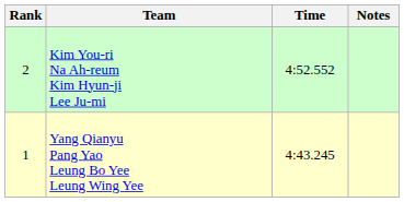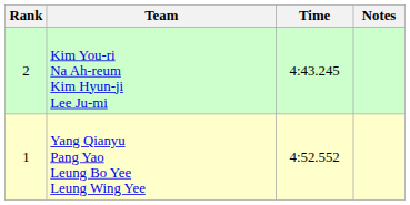Kim You-ri Na Ah-reum Kim Hyun-ji Lee Ju-mi | Time: 4:52.552 -> 4:43.245
Yang Qianyu Pang Yao Leung Bo Yee Leung Wing Yee | Time: 4:43.245 -> 4:52.552
